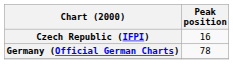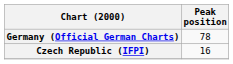rows swapped: Czech Republic (IFPI) <-> Germany (Official German Charts)
